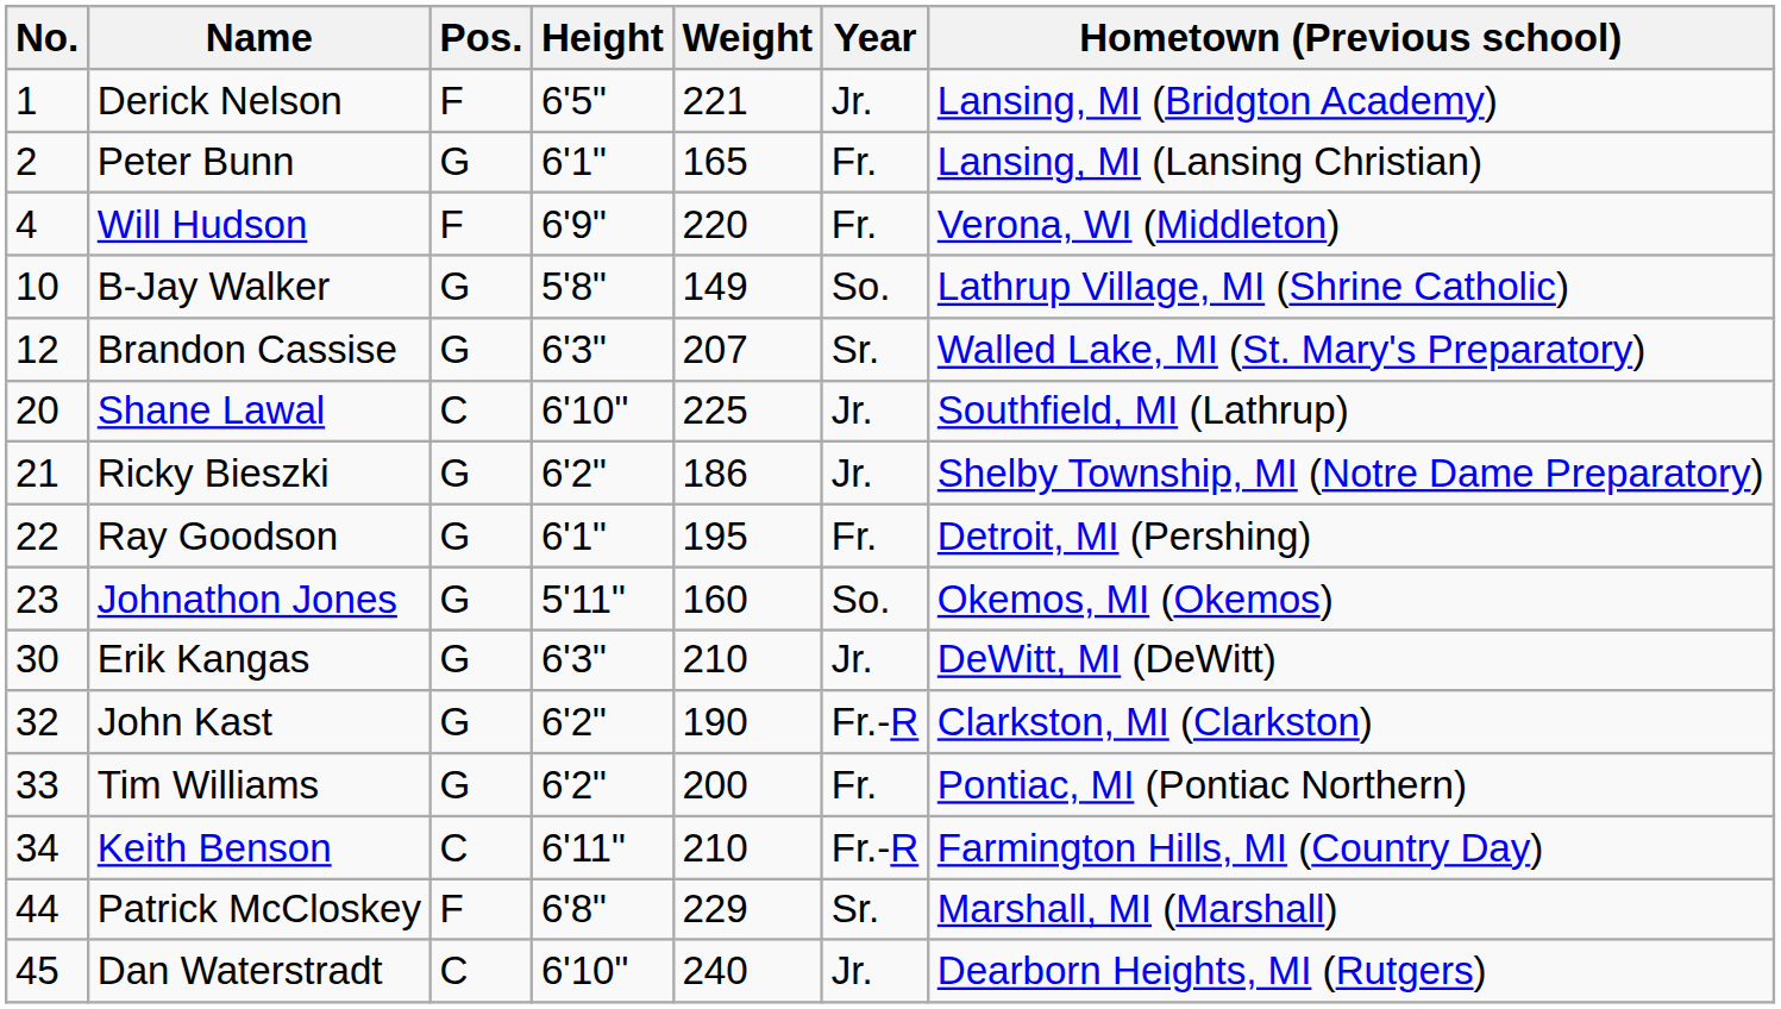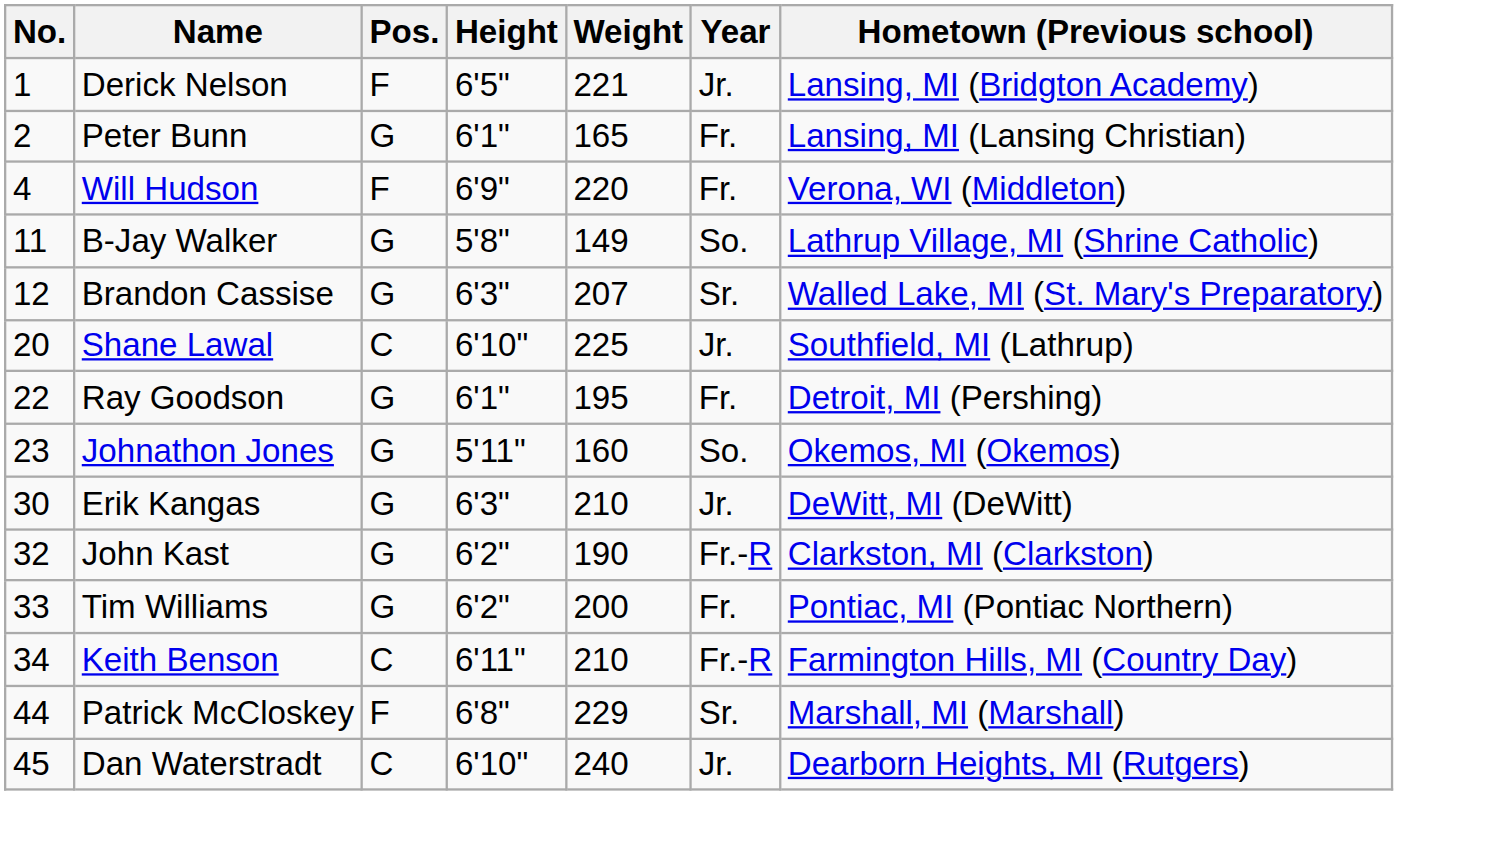B-Jay Walker | No.: 10 -> 11
- row: 21 | Ricky Bieszki | G | 6'2" | 186 | Jr. | Shelby Township, MI (Notre Dame Preparatory)
